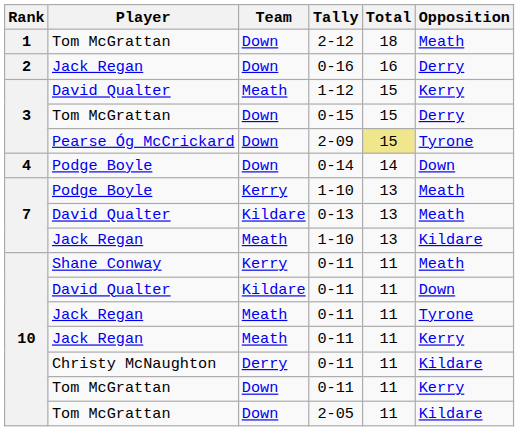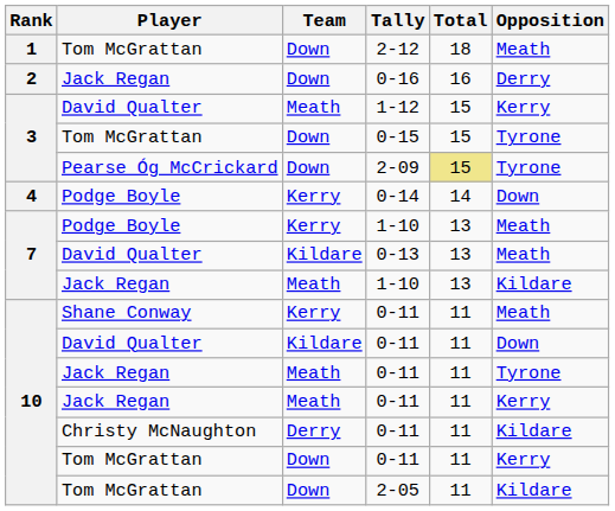0-15 | Opposition: Derry -> Tyrone
0-14 | Team: Down -> Kerry
